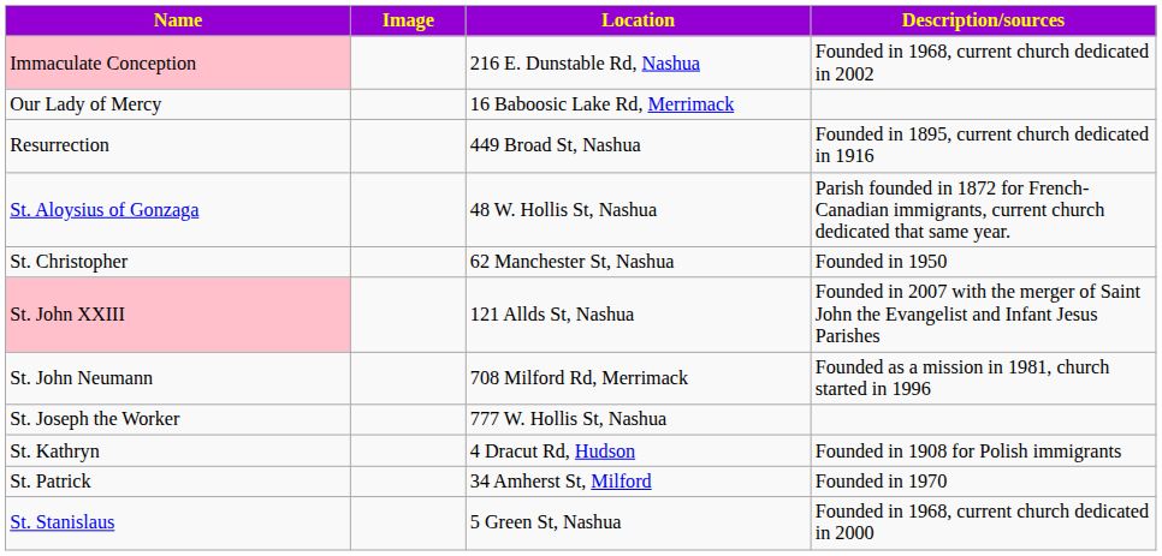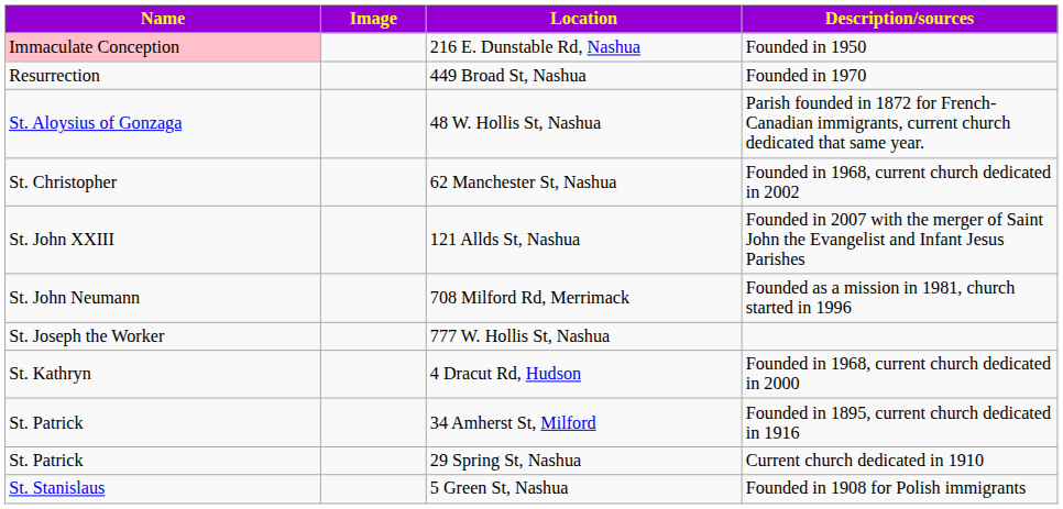216 E. Dunstable Rd, Nashua | Description/sources: Founded in 1968, current church dedicated in 2002 -> Founded in 1950
- row: Our Lady of Mercy | 16 Baboosic Lake Rd, Merrimack
449 Broad St, Nashua | Description/sources: Founded in 1895, current church dedicated in 1916 -> Founded in 1970
62 Manchester St, Nashua | Description/sources: Founded in 1950 -> Founded in 1968, current church dedicated in 2002
121 Allds St, Nashua | Name: pink background -> no background
4 Dracut Rd, Hudson | Description/sources: Founded in 1908 for Polish immigrants -> Founded in 1968, current church dedicated in 2000
34 Amherst St, Milford | Description/sources: Founded in 1970 -> Founded in 1895, current church dedicated in 1916
+ row: St. Patrick | 29 Spring St, Nashua | Current church dedicated in 1910
5 Green St, Nashua | Description/sources: Founded in 1968, current church dedicated in 2000 -> Founded in 1908 for Polish immigrants
